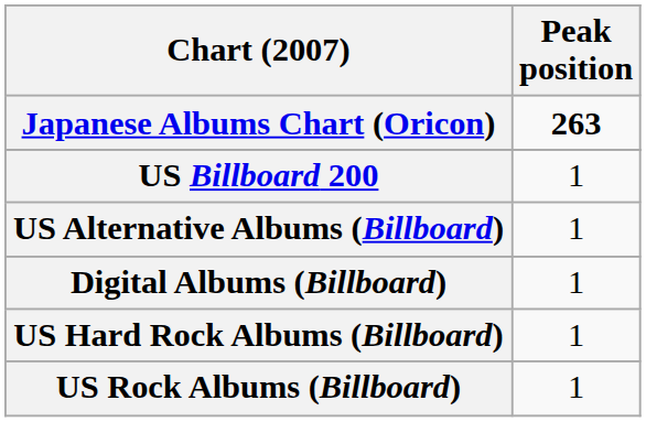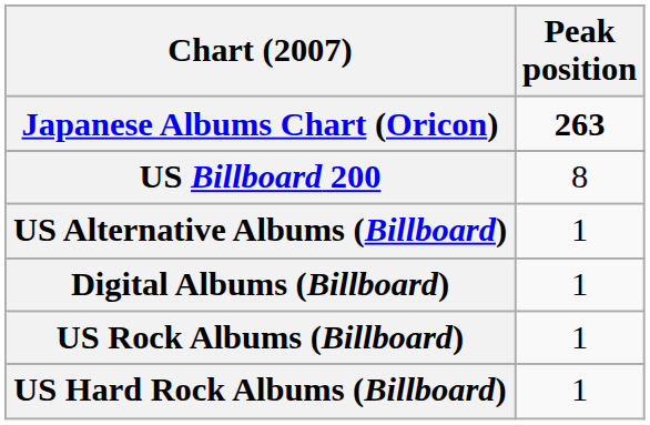US Billboard 200 | Peak position: 1 -> 8
rows swapped: US Hard Rock Albums (Billboard) <-> US Rock Albums (Billboard)
